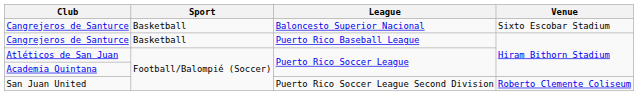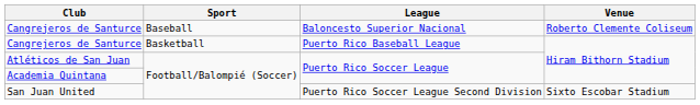Cangrejeros de Santurce / Baloncesto Superior Nacional | Sport: Basketball -> Baseball
Cangrejeros de Santurce / Baloncesto Superior Nacional | Venue: Sixto Escobar Stadium -> Roberto Clemente Coliseum
San Juan United | Venue: Roberto Clemente Coliseum -> Sixto Escobar Stadium
